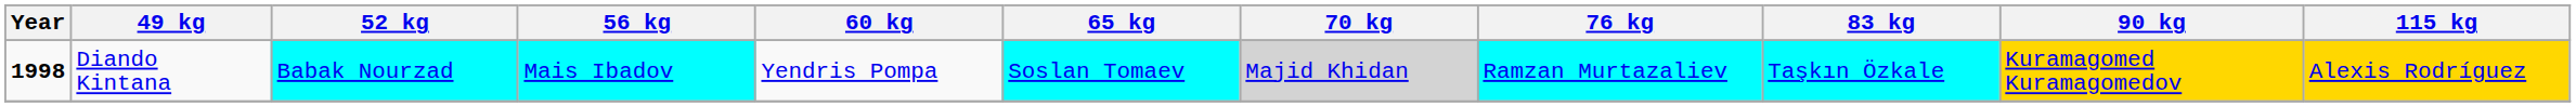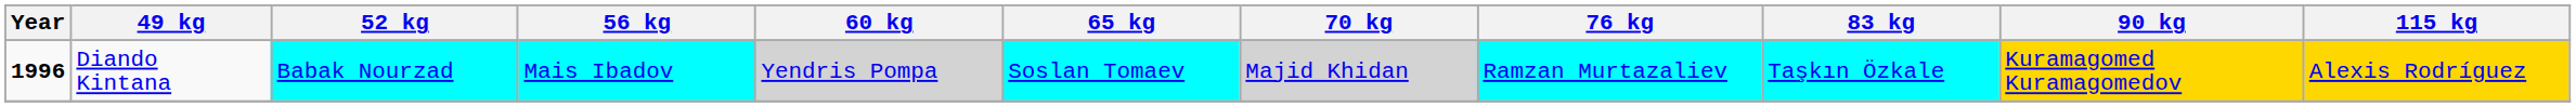Diando Kintana | Year: 1998 -> 1996
Diando Kintana | 60 kg: no background -> lightgrey background
